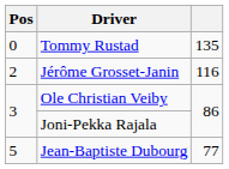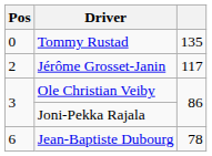Jérôme Grosset-Janin | column 3: 116 -> 117
Jean-Baptiste Dubourg | Pos: 5 -> 6
Jean-Baptiste Dubourg | column 3: 77 -> 78
